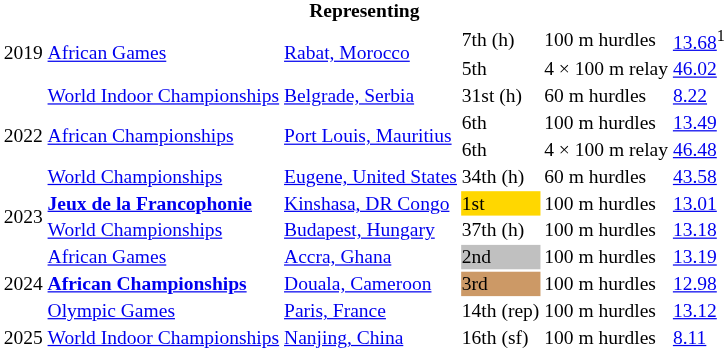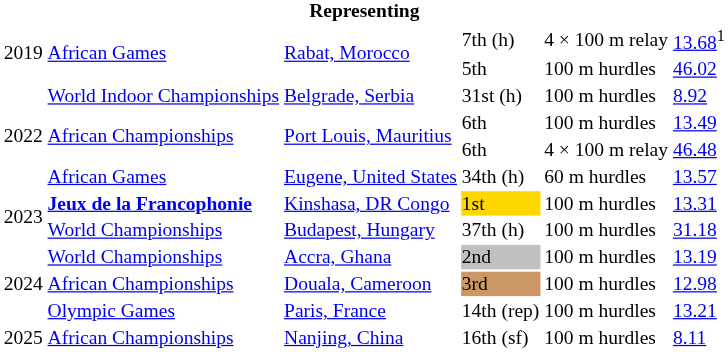7th (h) | column 5: 100 m hurdles -> 4 × 100 m relay
5th | column 5: 4 × 100 m relay -> 100 m hurdles
31st (h) | column 5: 60 m hurdles -> 100 m hurdles
31st (h) | column 6: 8.22 -> 8.92
34th (h) | column 2: World Championships -> African Games
34th (h) | column 6: 43.58 -> 13.57
1st | column 6: 13.01 -> 13.31
37th (h) | column 6: 13.18 -> 31.18
2nd | column 2: African Games -> World Championships
3rd | column 2: bold -> normal
14th (rep) | column 6: 13.12 -> 13.21
16th (sf) | column 2: World Indoor Championships -> African Championships
